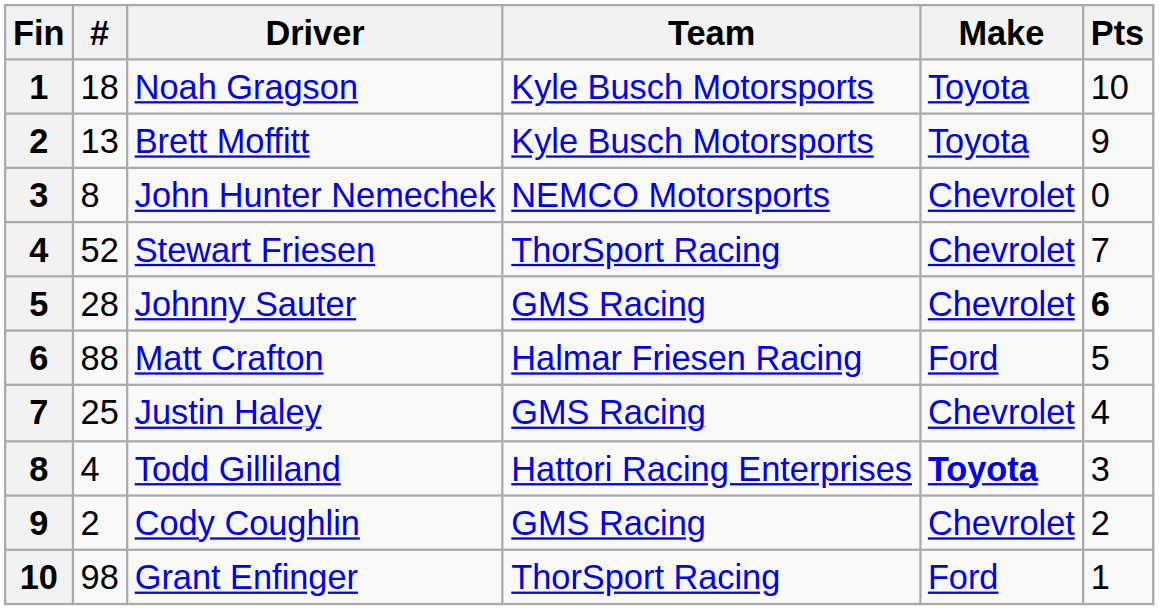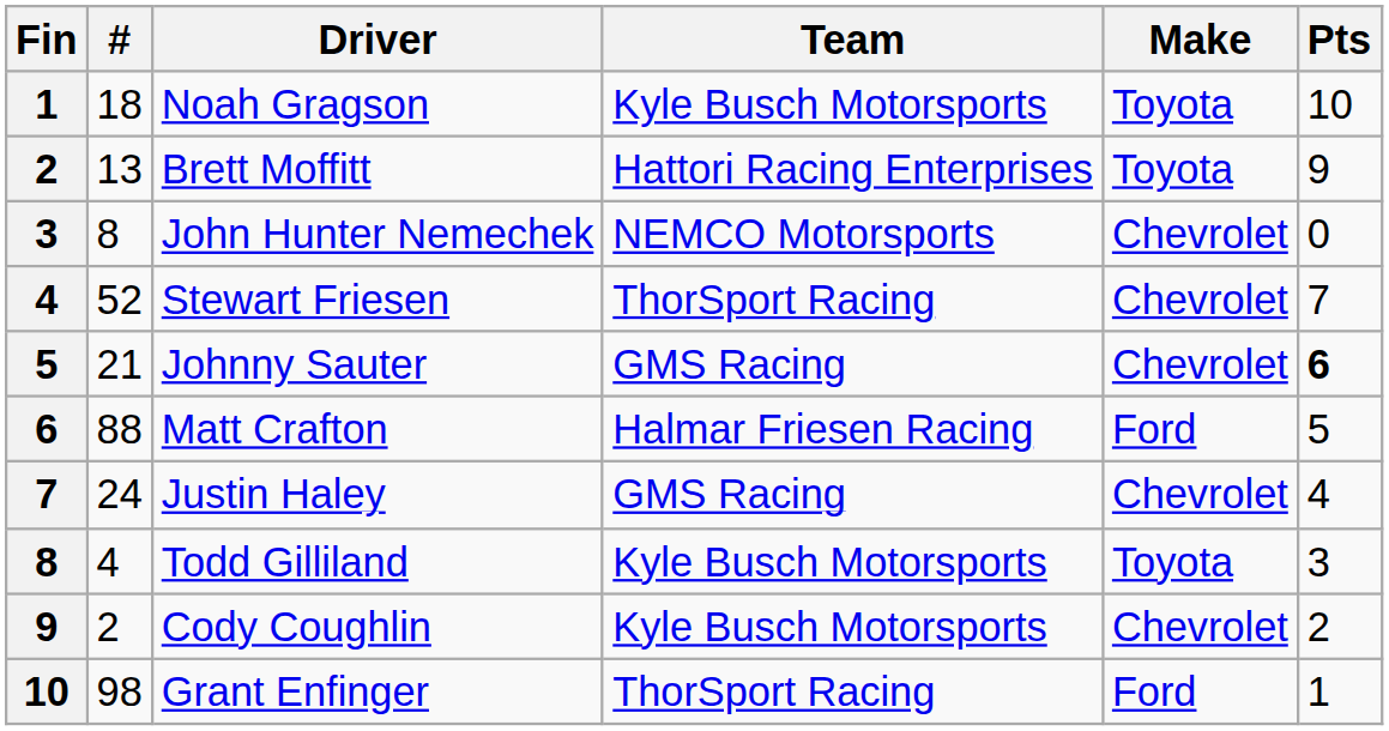Brett Moffitt | Team: Kyle Busch Motorsports -> Hattori Racing Enterprises
Johnny Sauter | #: 28 -> 21
Justin Haley | #: 25 -> 24
Todd Gilliland | Team: Hattori Racing Enterprises -> Kyle Busch Motorsports
Todd Gilliland | Make: bold -> normal
Cody Coughlin | Team: GMS Racing -> Kyle Busch Motorsports
